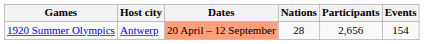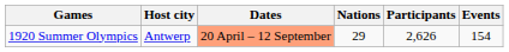1920 Summer Olympics | Nations: 28 -> 29
1920 Summer Olympics | Participants: 2,656 -> 2,626
